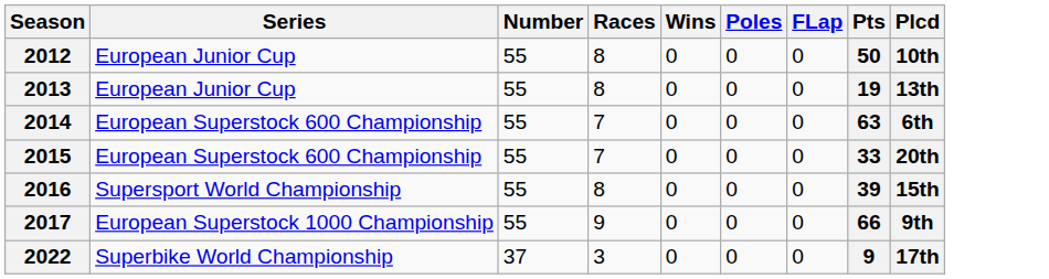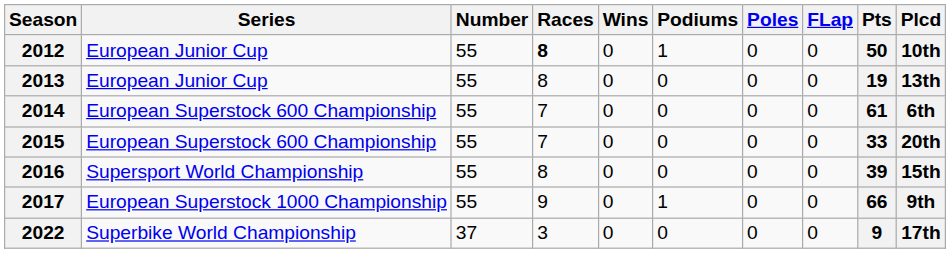+ column: Podiums | 1 | 0 | 0 | 0 | 0 | 1 | 0
2012 | Races: normal -> bold
2014 | Pts: 63 -> 61
